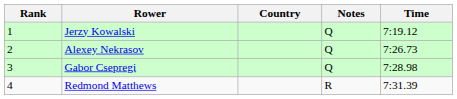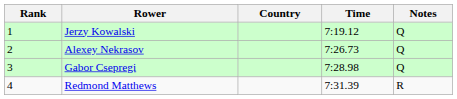columns swapped: Time <-> Notes
